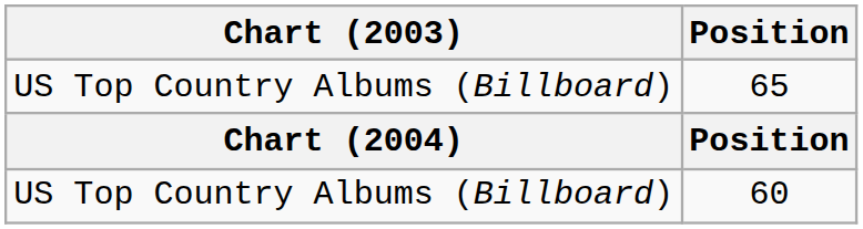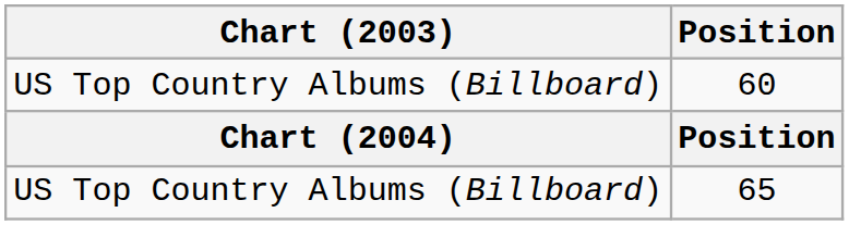rows swapped: 60 <-> 65
